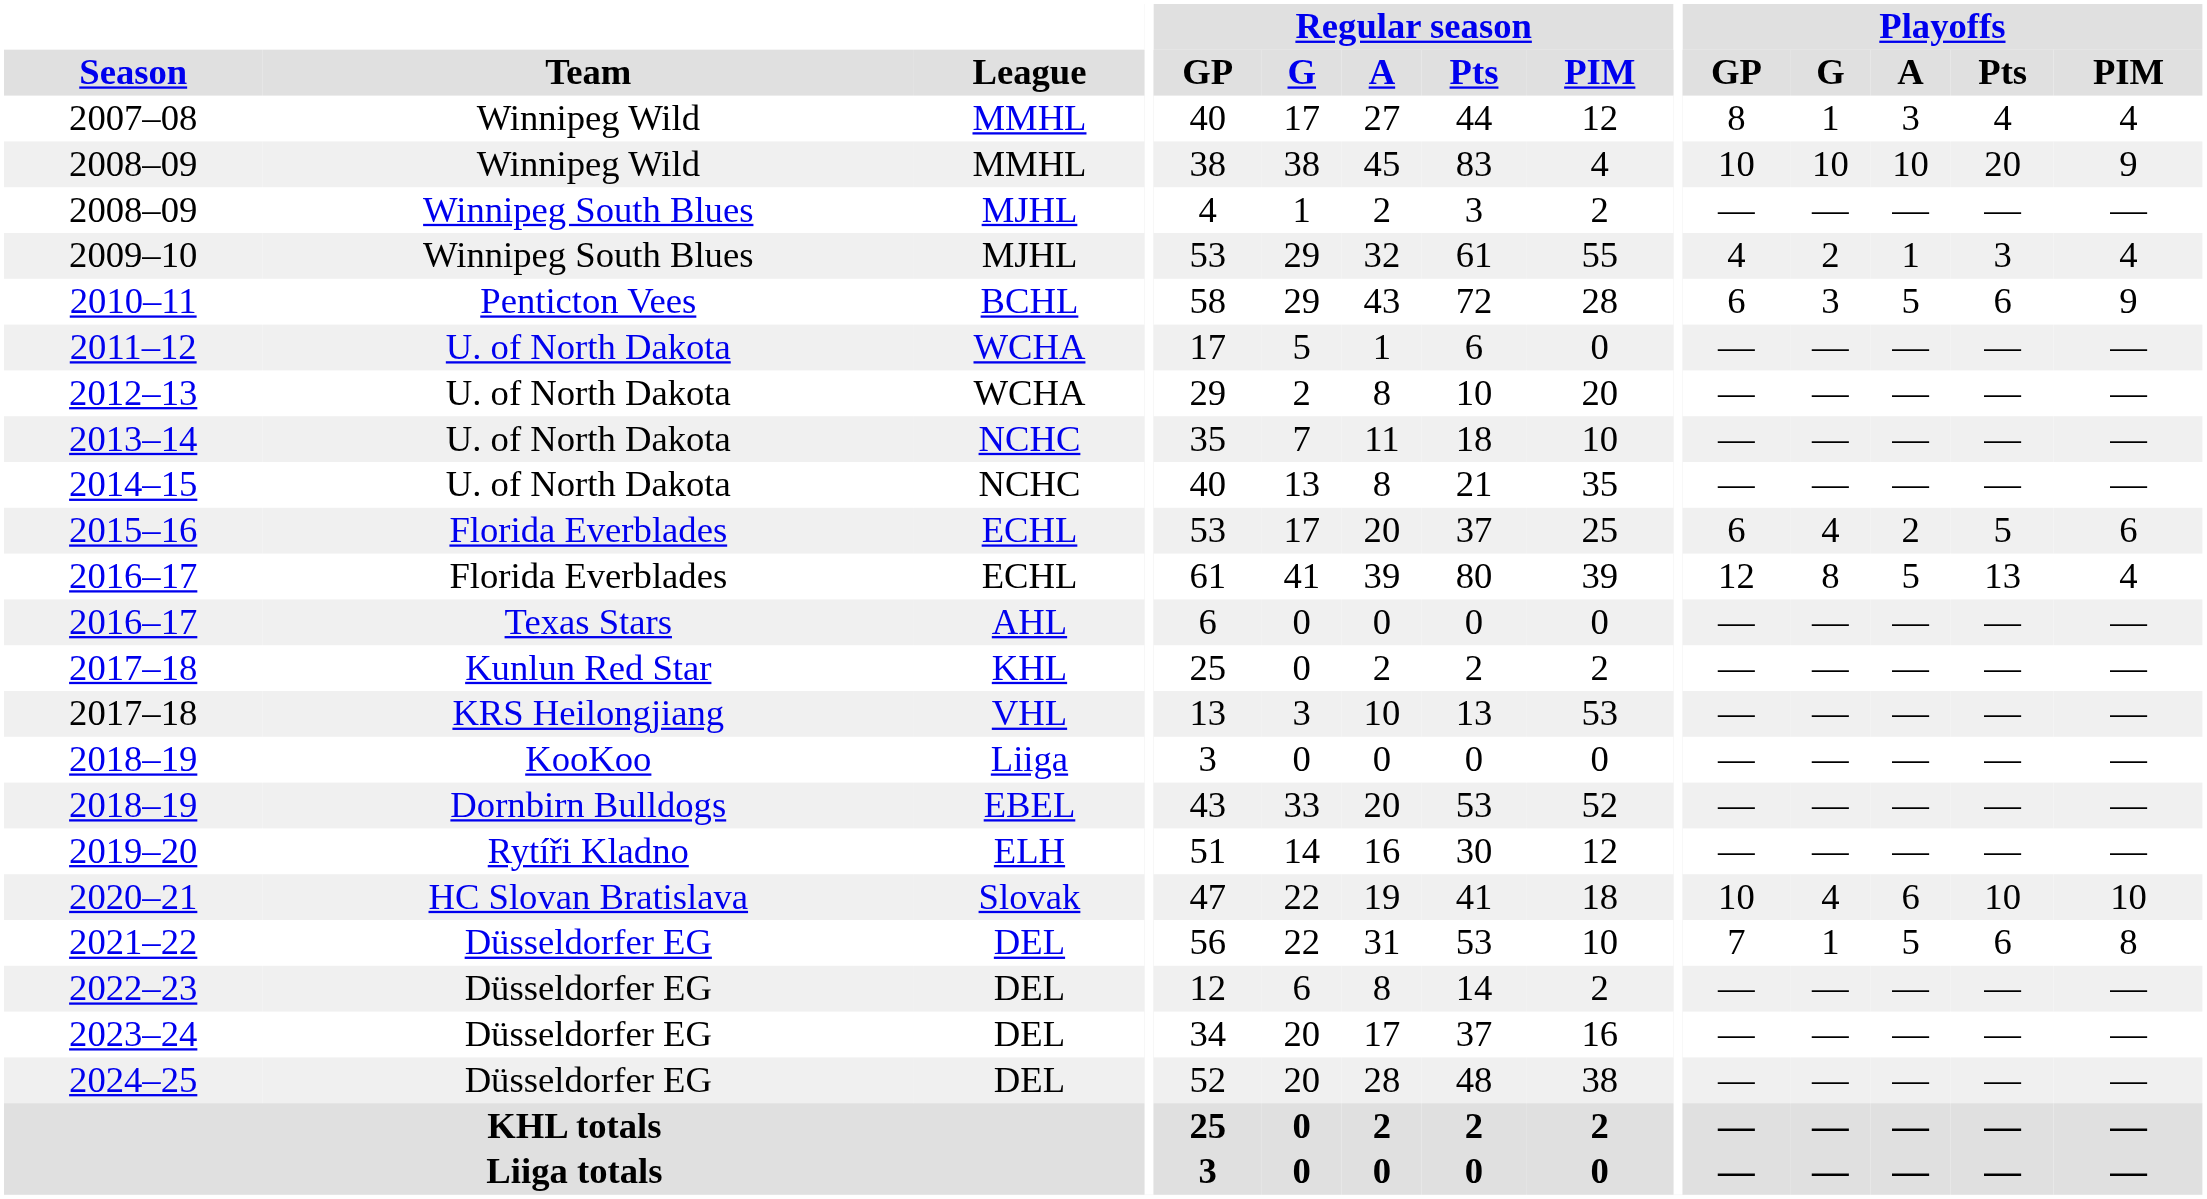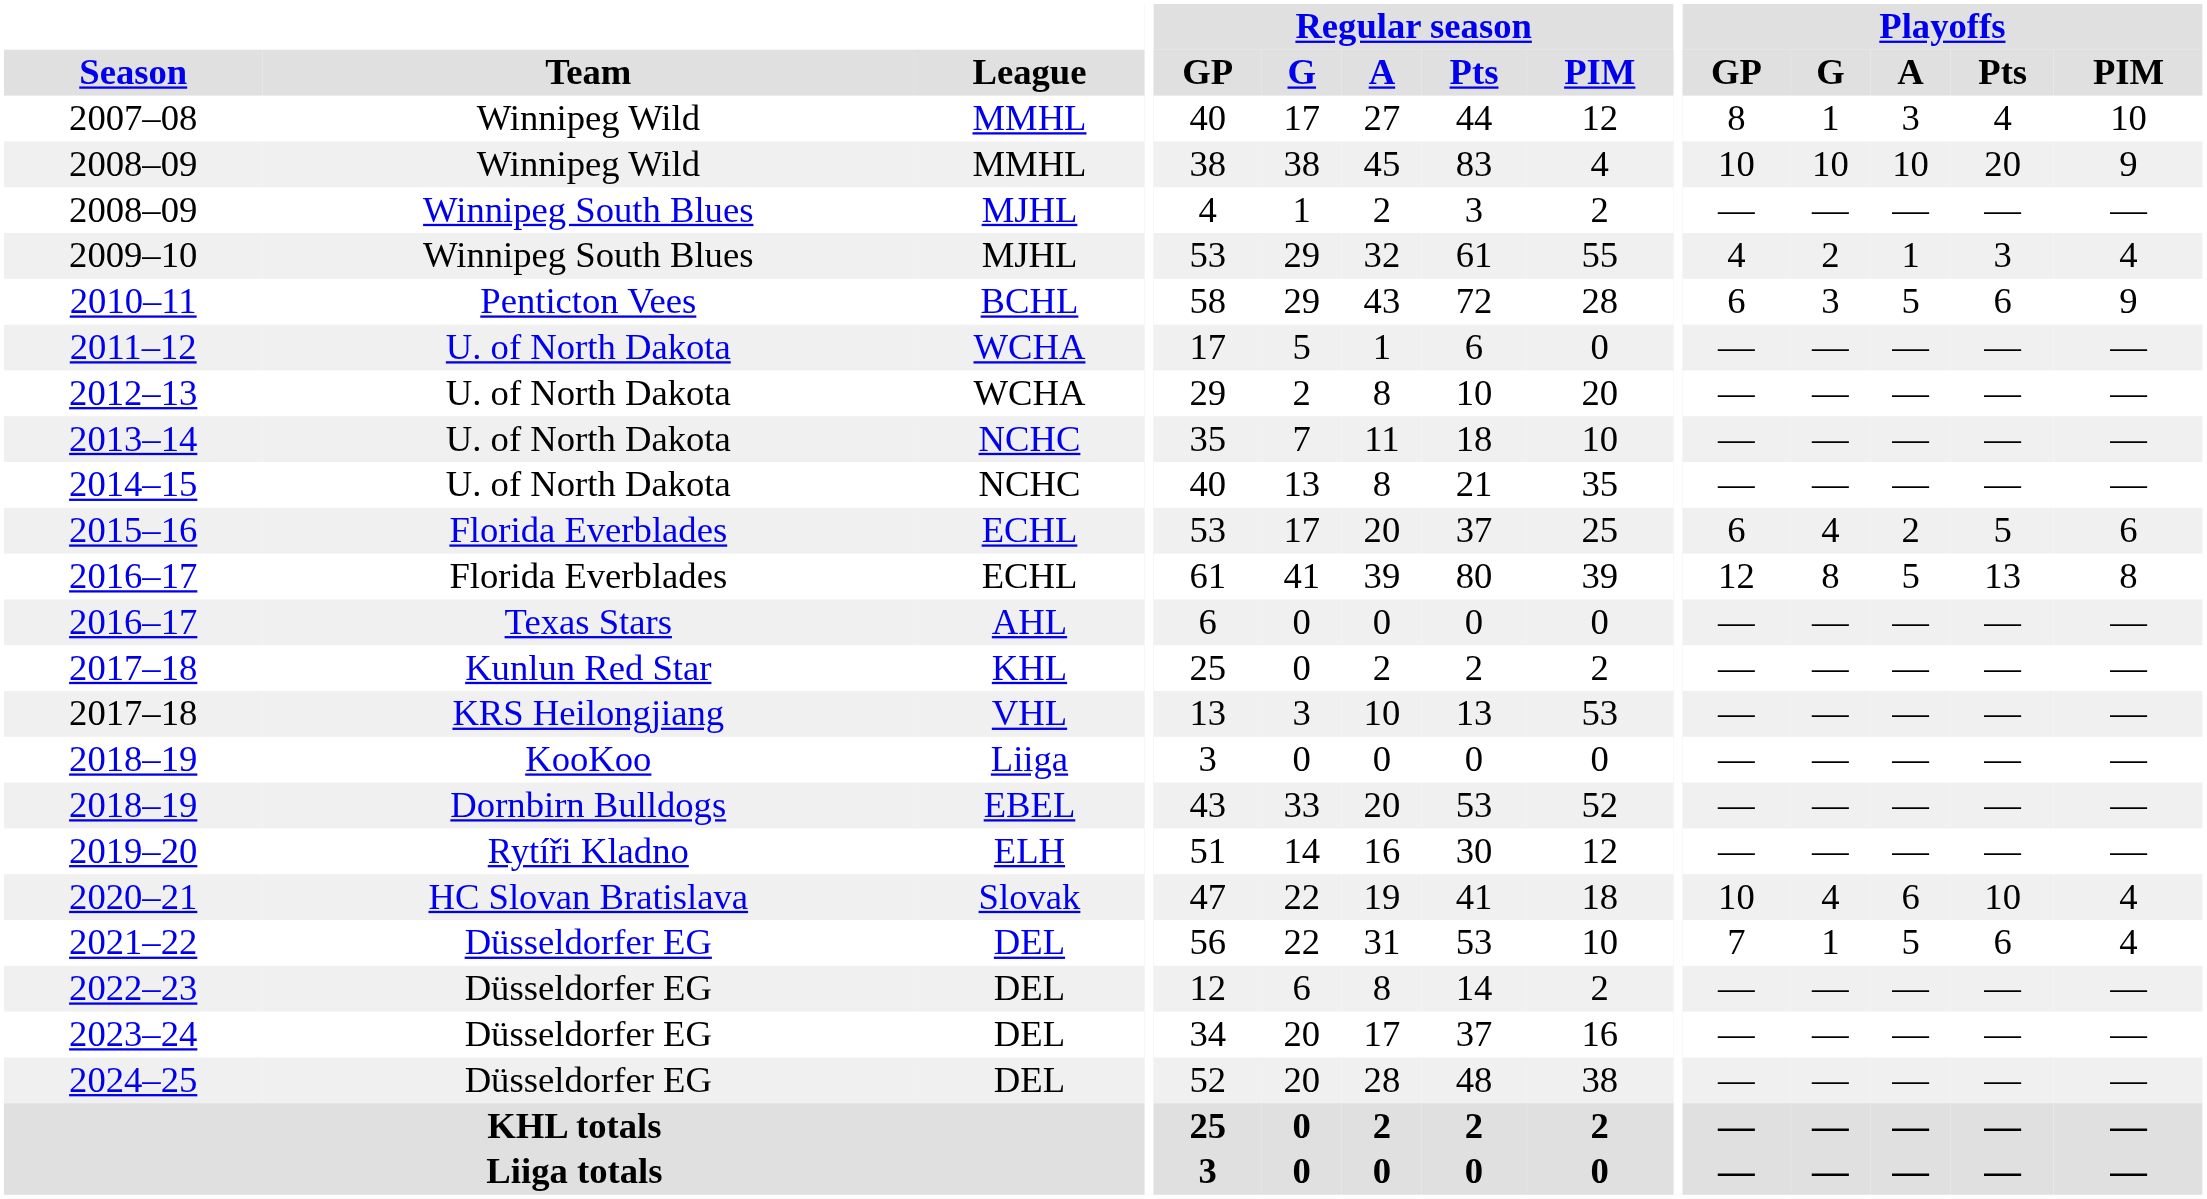2007–08 | Playoffs / PIM: 4 -> 10
2016–17 / ECHL | Playoffs / PIM: 4 -> 8
2020–21 | Playoffs / PIM: 10 -> 4
2021–22 | Playoffs / PIM: 8 -> 4
